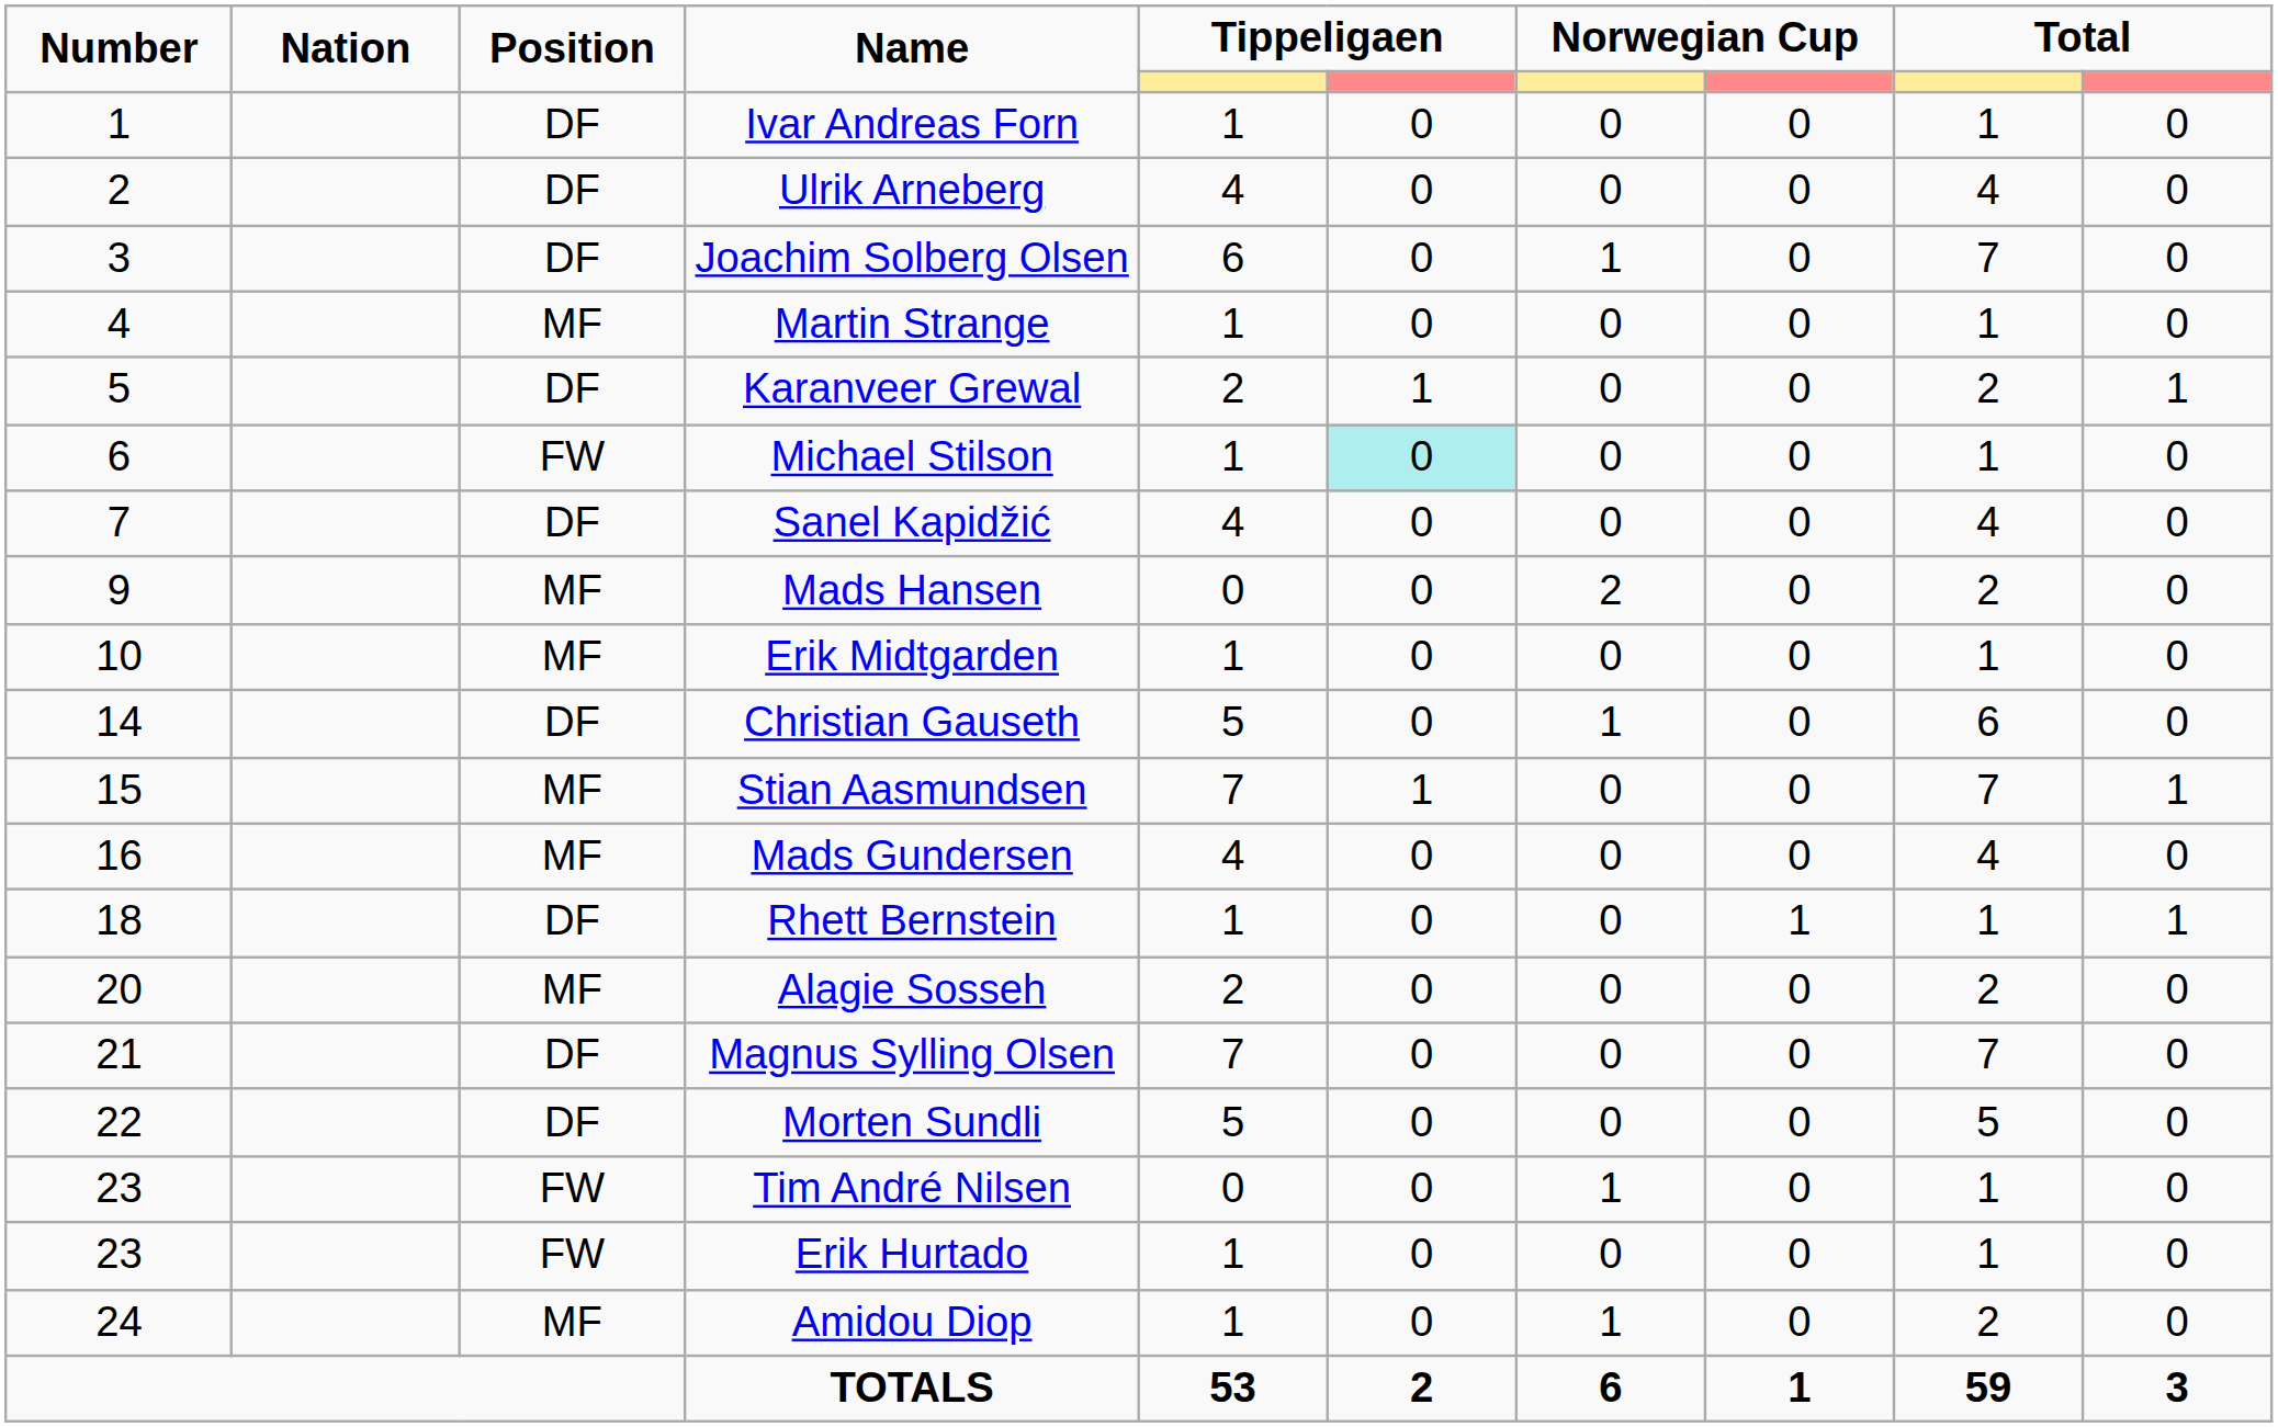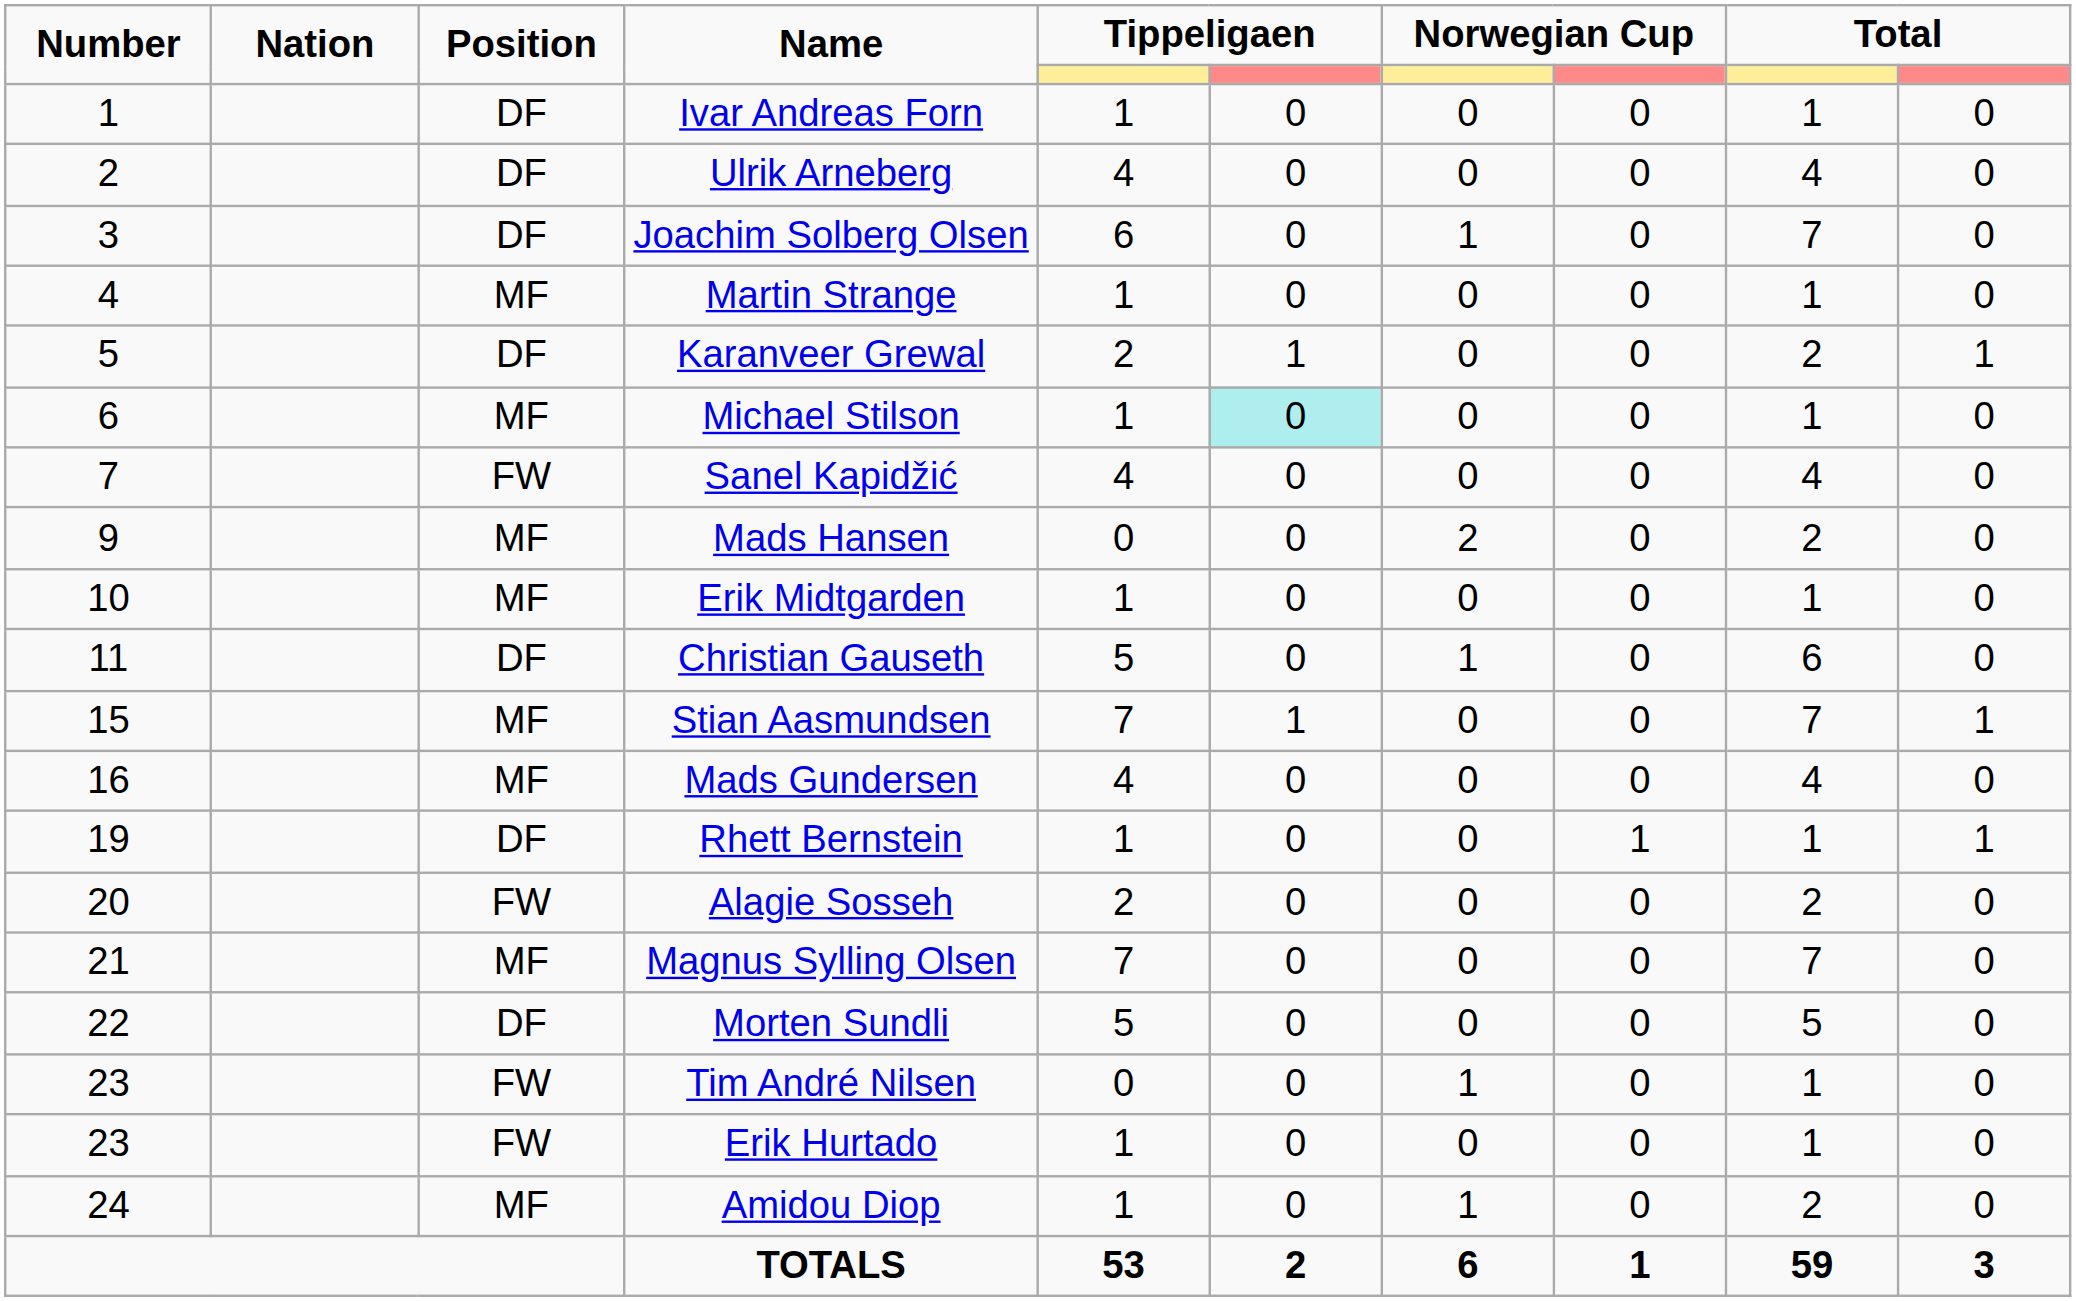Michael Stilson | Position: FW -> MF
Sanel Kapidžić | Position: DF -> FW
Christian Gauseth | Number: 14 -> 11
Rhett Bernstein | Number: 18 -> 19
Alagie Sosseh | Position: MF -> FW
Magnus Sylling Olsen | Position: DF -> MF
